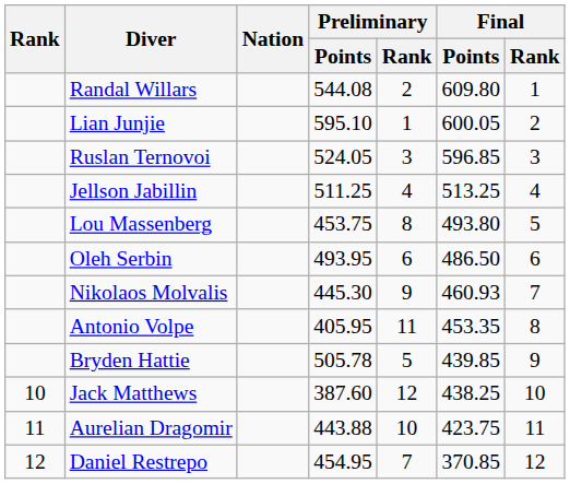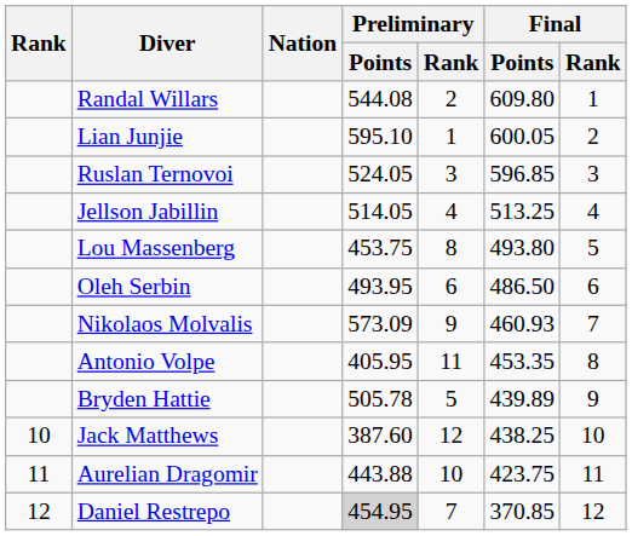Jellson Jabillin | Preliminary / Points: 511.25 -> 514.05
Nikolaos Molvalis | Preliminary / Points: 445.30 -> 573.09
Bryden Hattie | Final / Points: 439.85 -> 439.89
Daniel Restrepo | Preliminary / Points: no background -> lightgrey background
